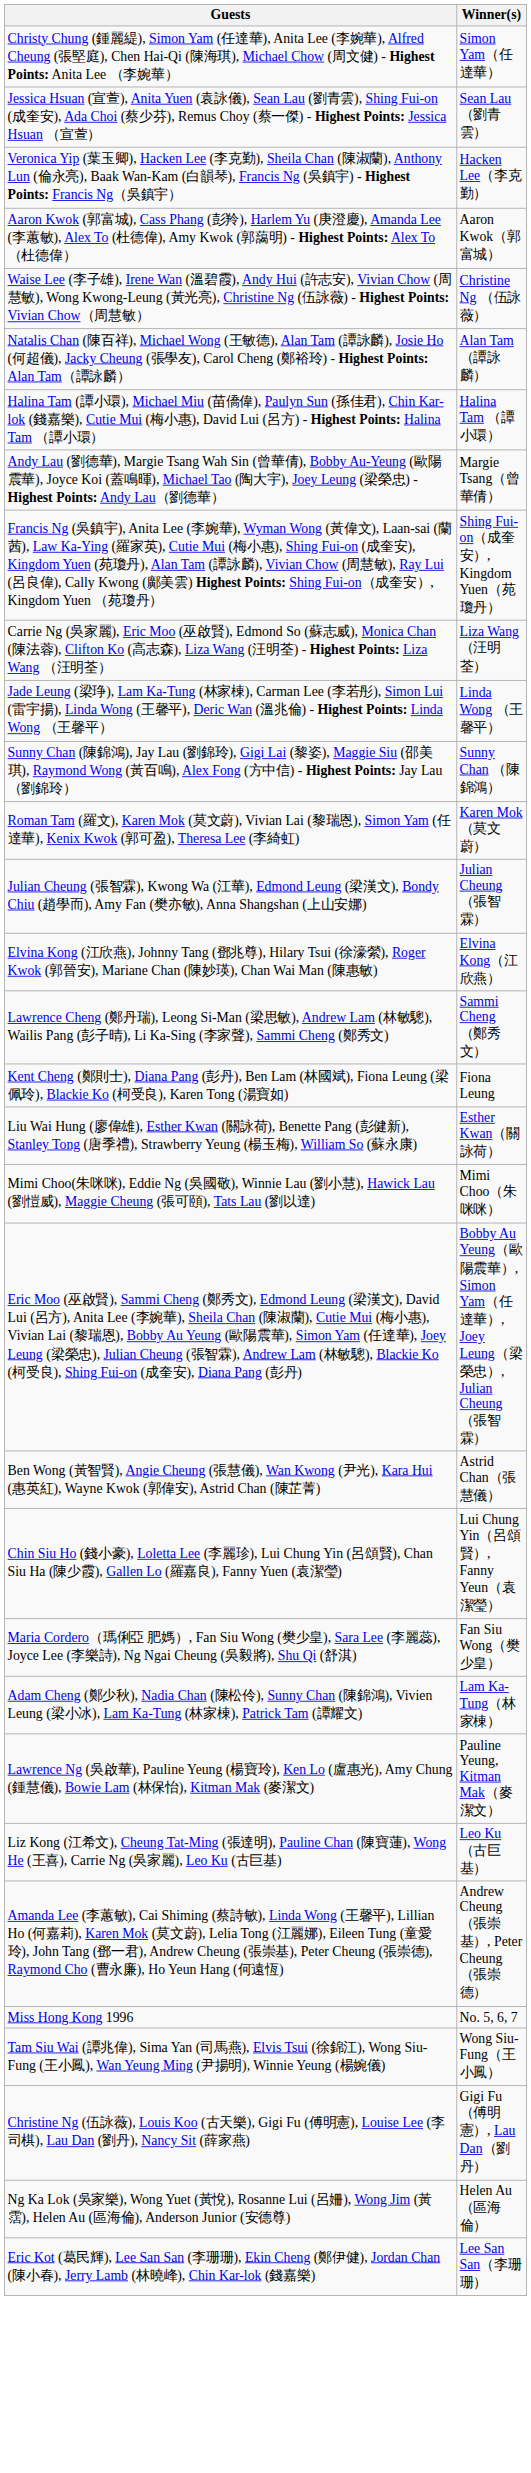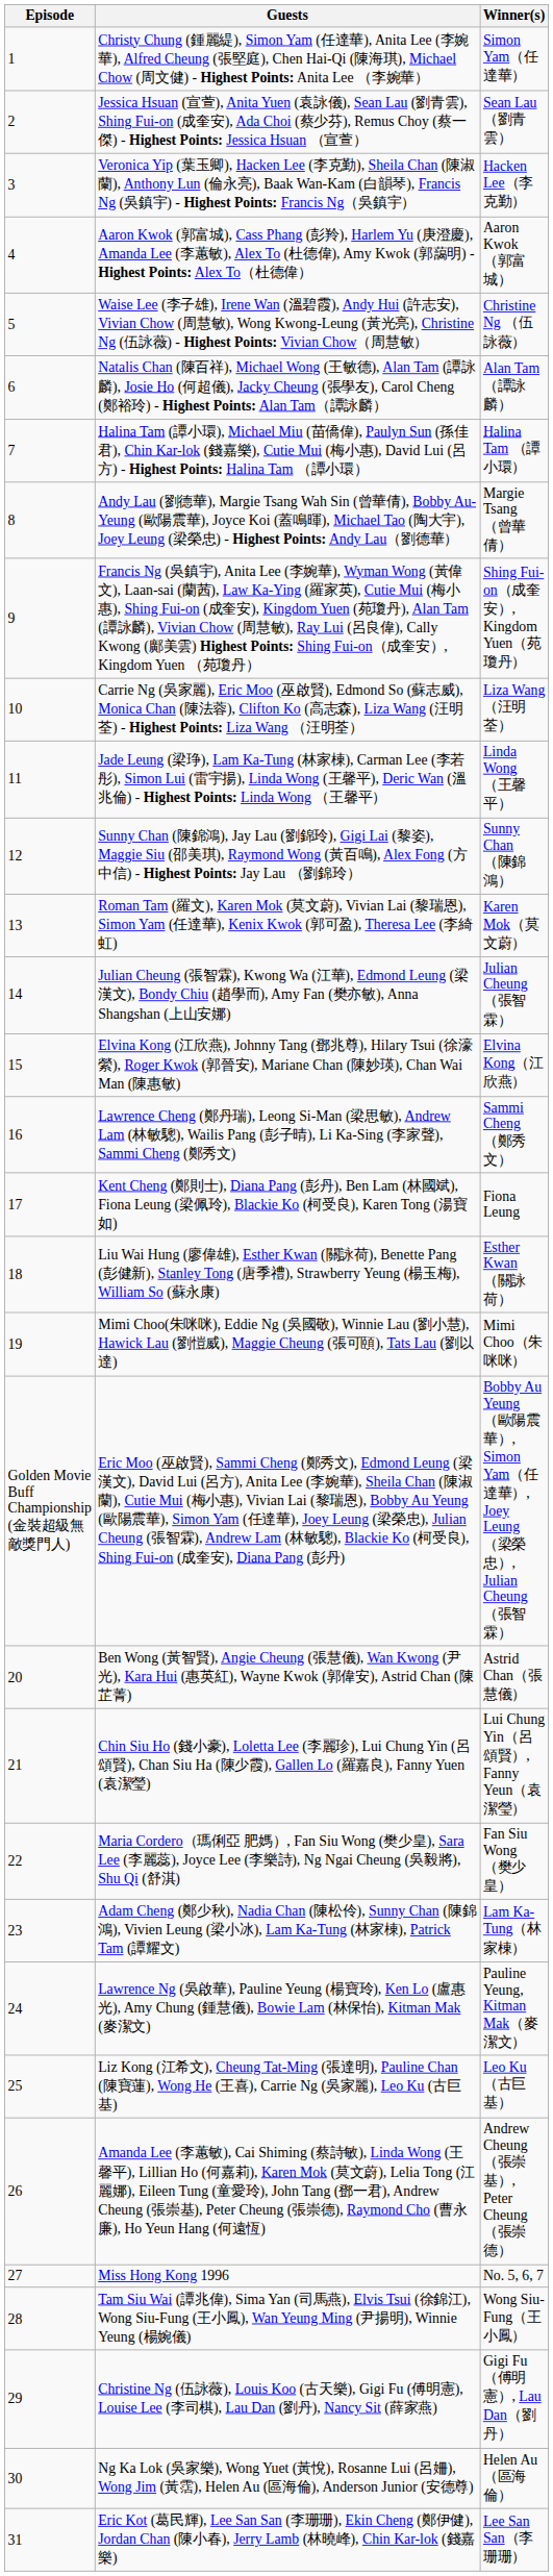+ column: Episode | 1 | 2 | 3 | 4 | 5 | 6 | 7 | 8 | 9 | 10 | 11 | 12 | 13 | 14 | 15 | 16 | 17 | 18 | 19 | Golden Movie Buff Championship (金裝超級無敵獎門人) | 20 | 21 | 22 | 23 | 24 | 25 | 26 | 27 | 28 | 29 | 30 | 31
